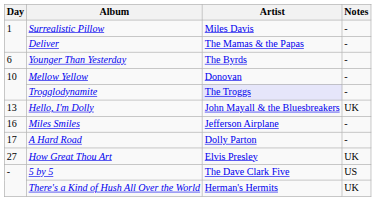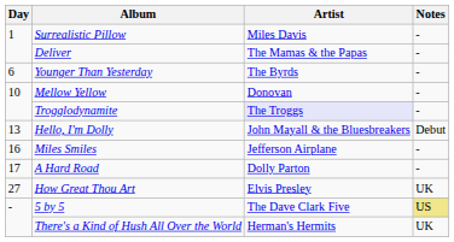Hello, I'm Dolly | Notes: UK -> Debut
5 by 5 | Notes: no background -> khaki background
